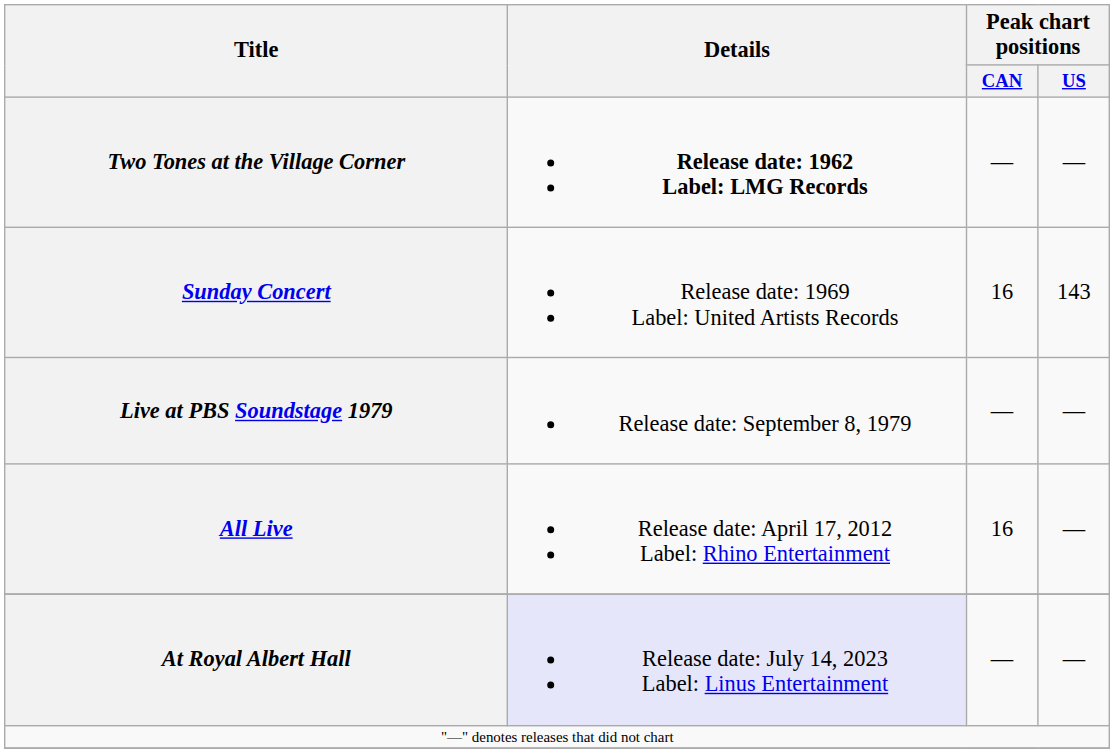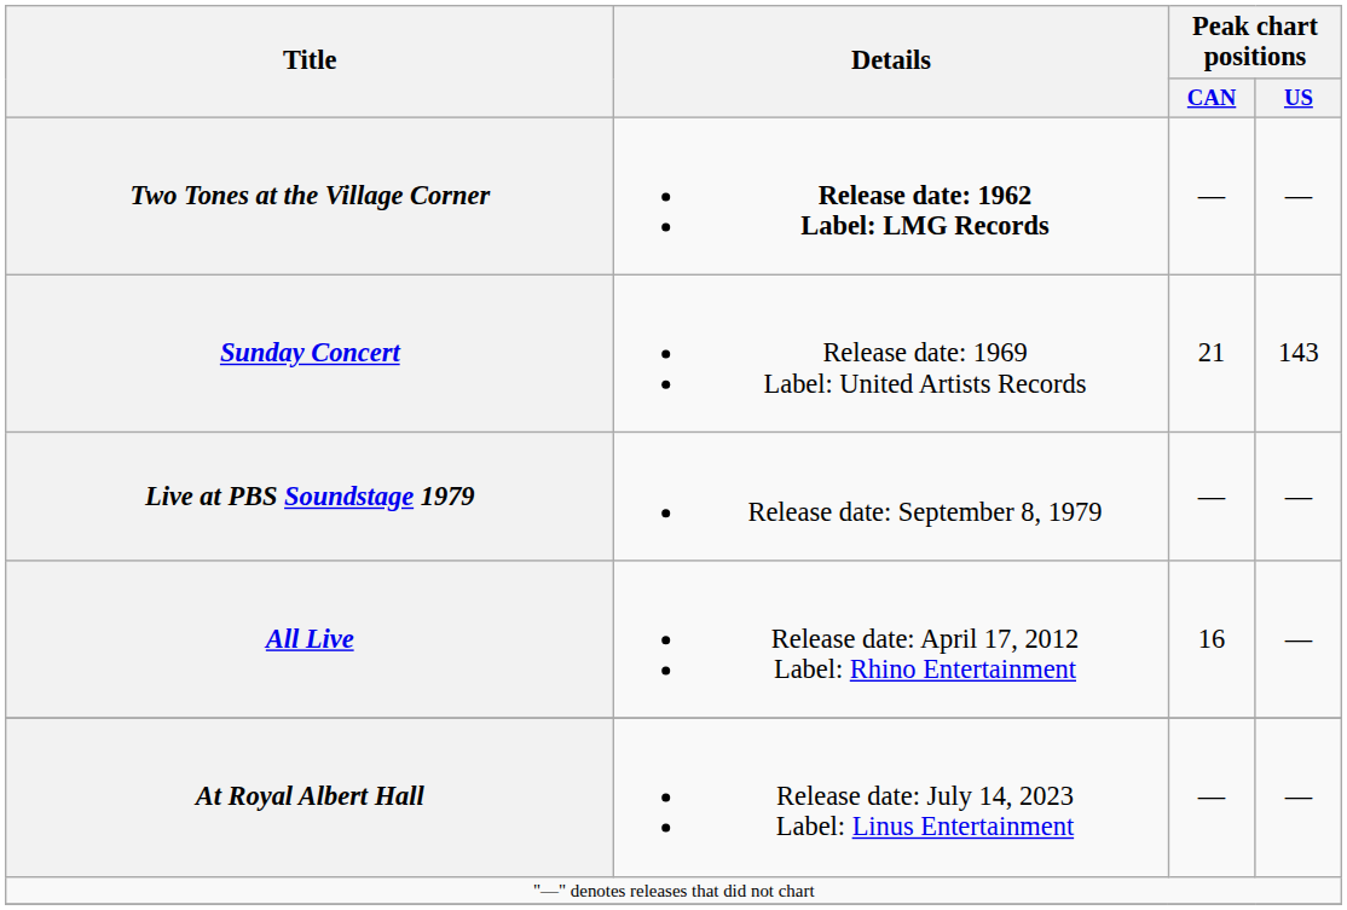Sunday Concert | Peak chart positions / CAN: 16 -> 21
At Royal Albert Hall | Details: lavender background -> no background
